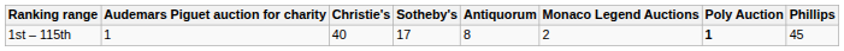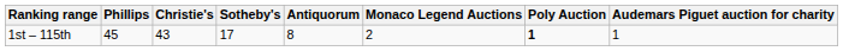columns swapped: Phillips <-> Audemars Piguet auction for charity
1st – 115th | Christie's: 40 -> 43
